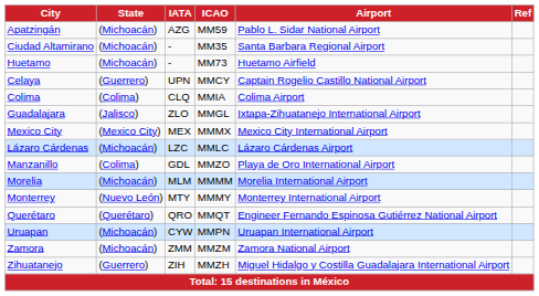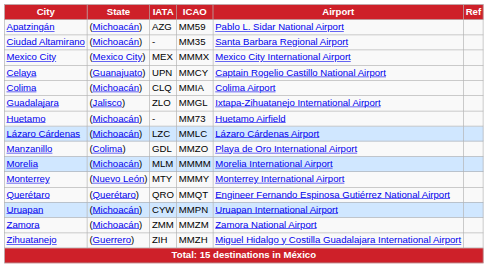rows swapped: Mexico City <-> Huetamo
Celaya | State: (Guerrero) -> (Guanajuato)
Colima | State: (Colima) -> (Michoacán)
